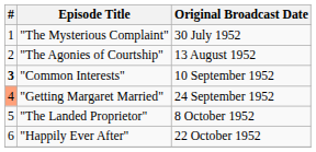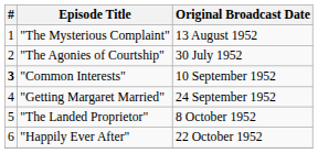"The Mysterious Complaint" | Original Broadcast Date: 30 July 1952 -> 13 August 1952
"The Agonies of Courtship" | Original Broadcast Date: 13 August 1952 -> 30 July 1952
"Getting Margaret Married" | #: lightsalmon background -> no background
